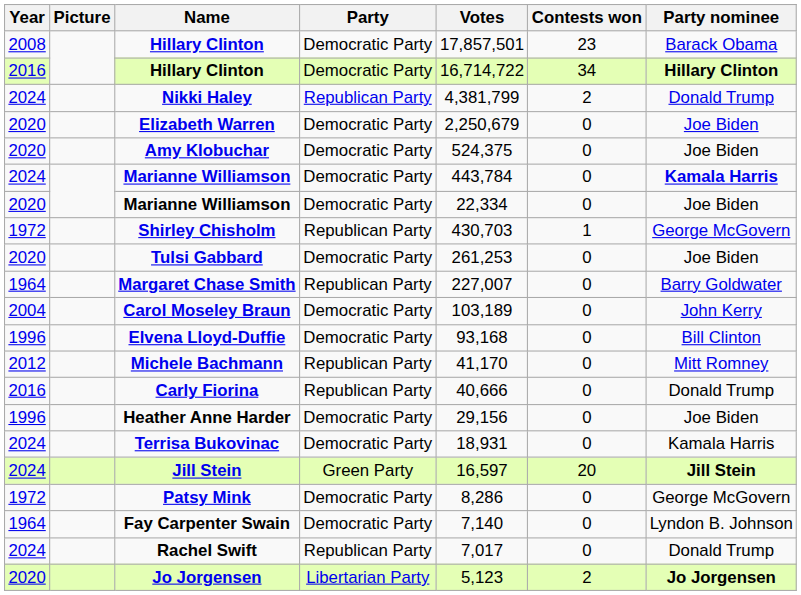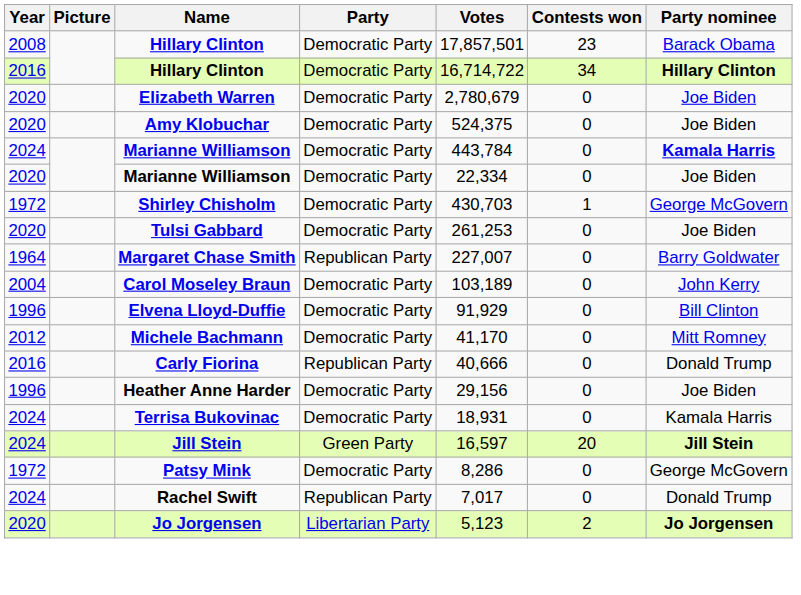- row: 2024 | Nikki Haley | Republican Party | 4,381,799 | 2 | Donald Trump
Elizabeth Warren | Votes: 2,250,679 -> 2,780,679
Shirley Chisholm | Party: Republican Party -> Democratic Party
Elvena Lloyd-Duffie | Votes: 93,168 -> 91,929
Michele Bachmann | Party: Republican Party -> Democratic Party
- row: 1964 | Fay Carpenter Swain | Democratic Party | 7,140 | 0 | Lyndon B. Johnson
